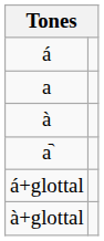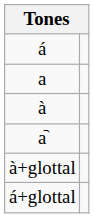rows swapped: á+glottal <-> à+glottal
